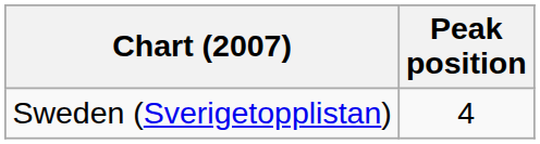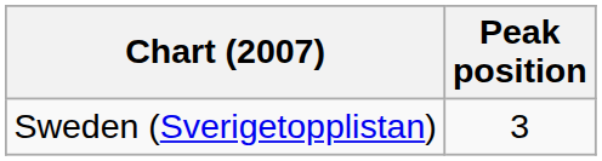Sweden (Sverigetopplistan) | Peak position: 4 -> 3
